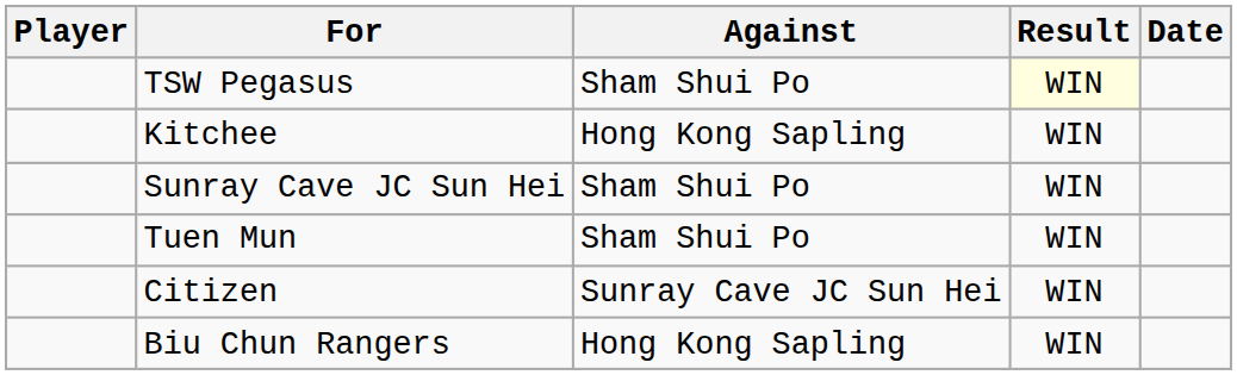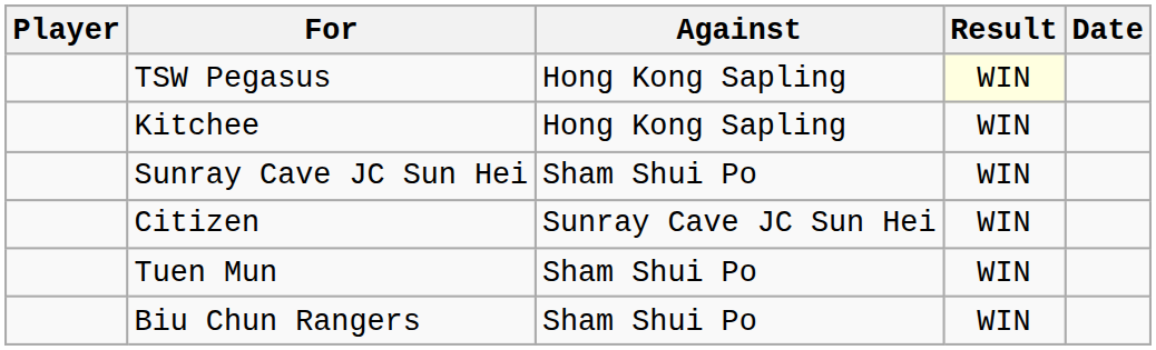TSW Pegasus | Against: Sham Shui Po -> Hong Kong Sapling
rows swapped: Tuen Mun <-> Citizen
Biu Chun Rangers | Against: Hong Kong Sapling -> Sham Shui Po
